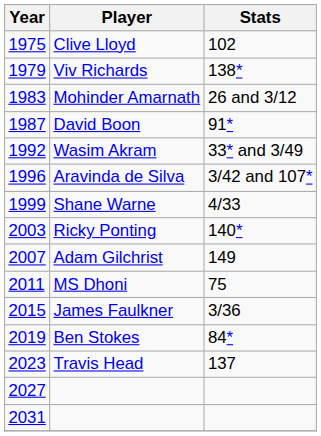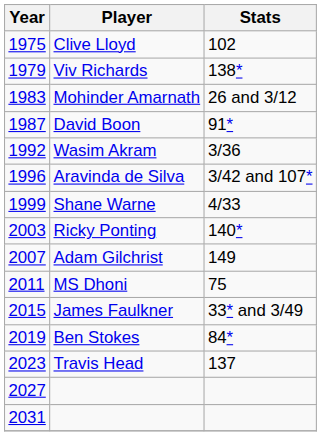Wasim Akram | Stats: 33* and 3/49 -> 3/36
James Faulkner | Stats: 3/36 -> 33* and 3/49
